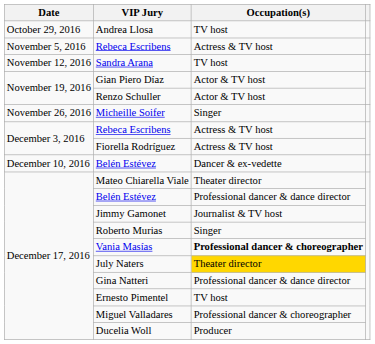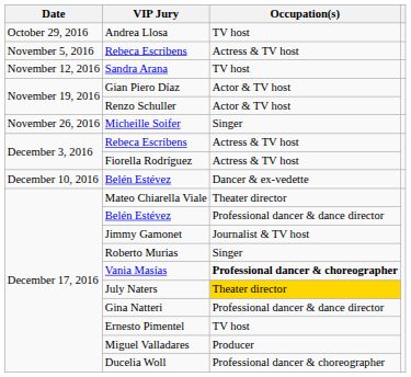Miguel Valladares | Occupation(s): Professional dancer & choreographer -> Producer
Ducelia Woll | Occupation(s): Producer -> Professional dancer & choreographer
